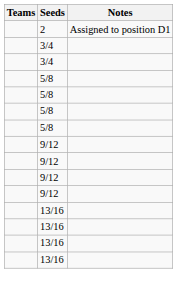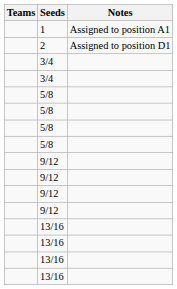+ row: 1 | Assigned to position A1
